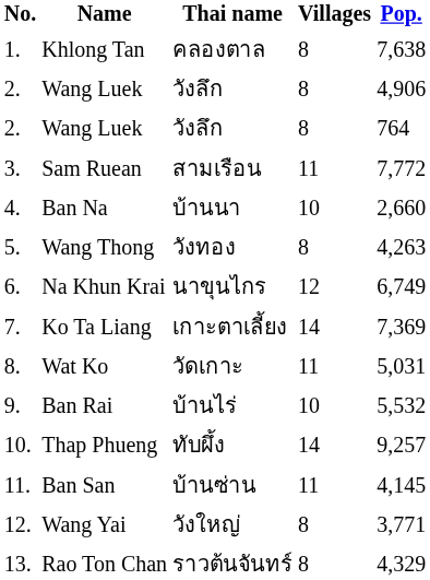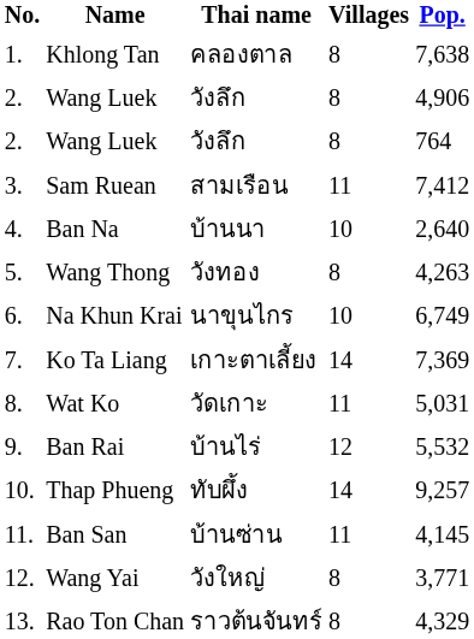Sam Ruean | Pop.: 7,772 -> 7,412
Ban Na | Pop.: 2,660 -> 2,640
Na Khun Krai | Villages: 12 -> 10
Ban Rai | Villages: 10 -> 12
